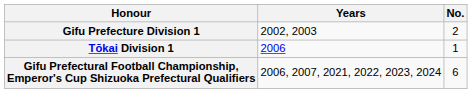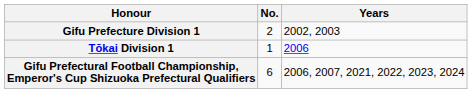columns swapped: No. <-> Years
